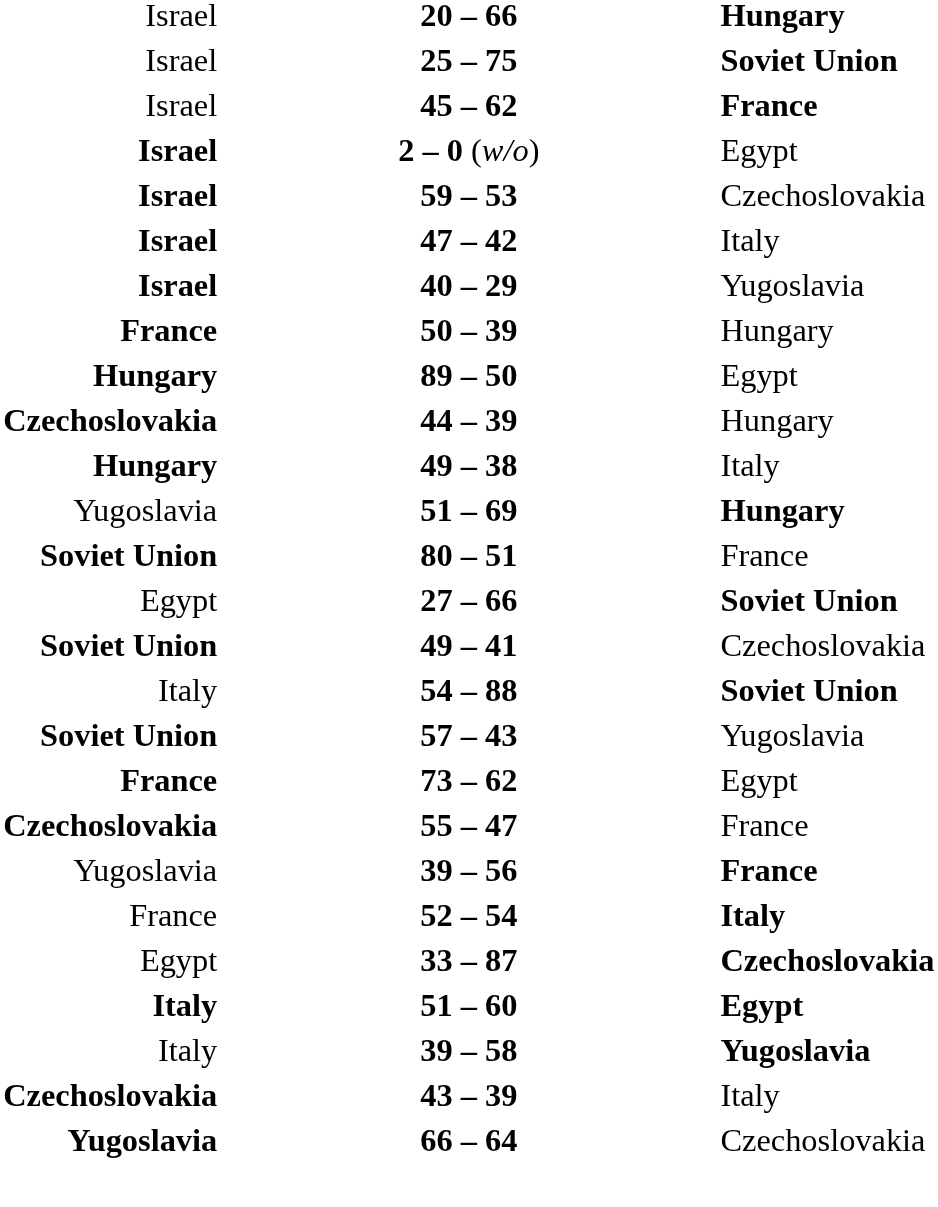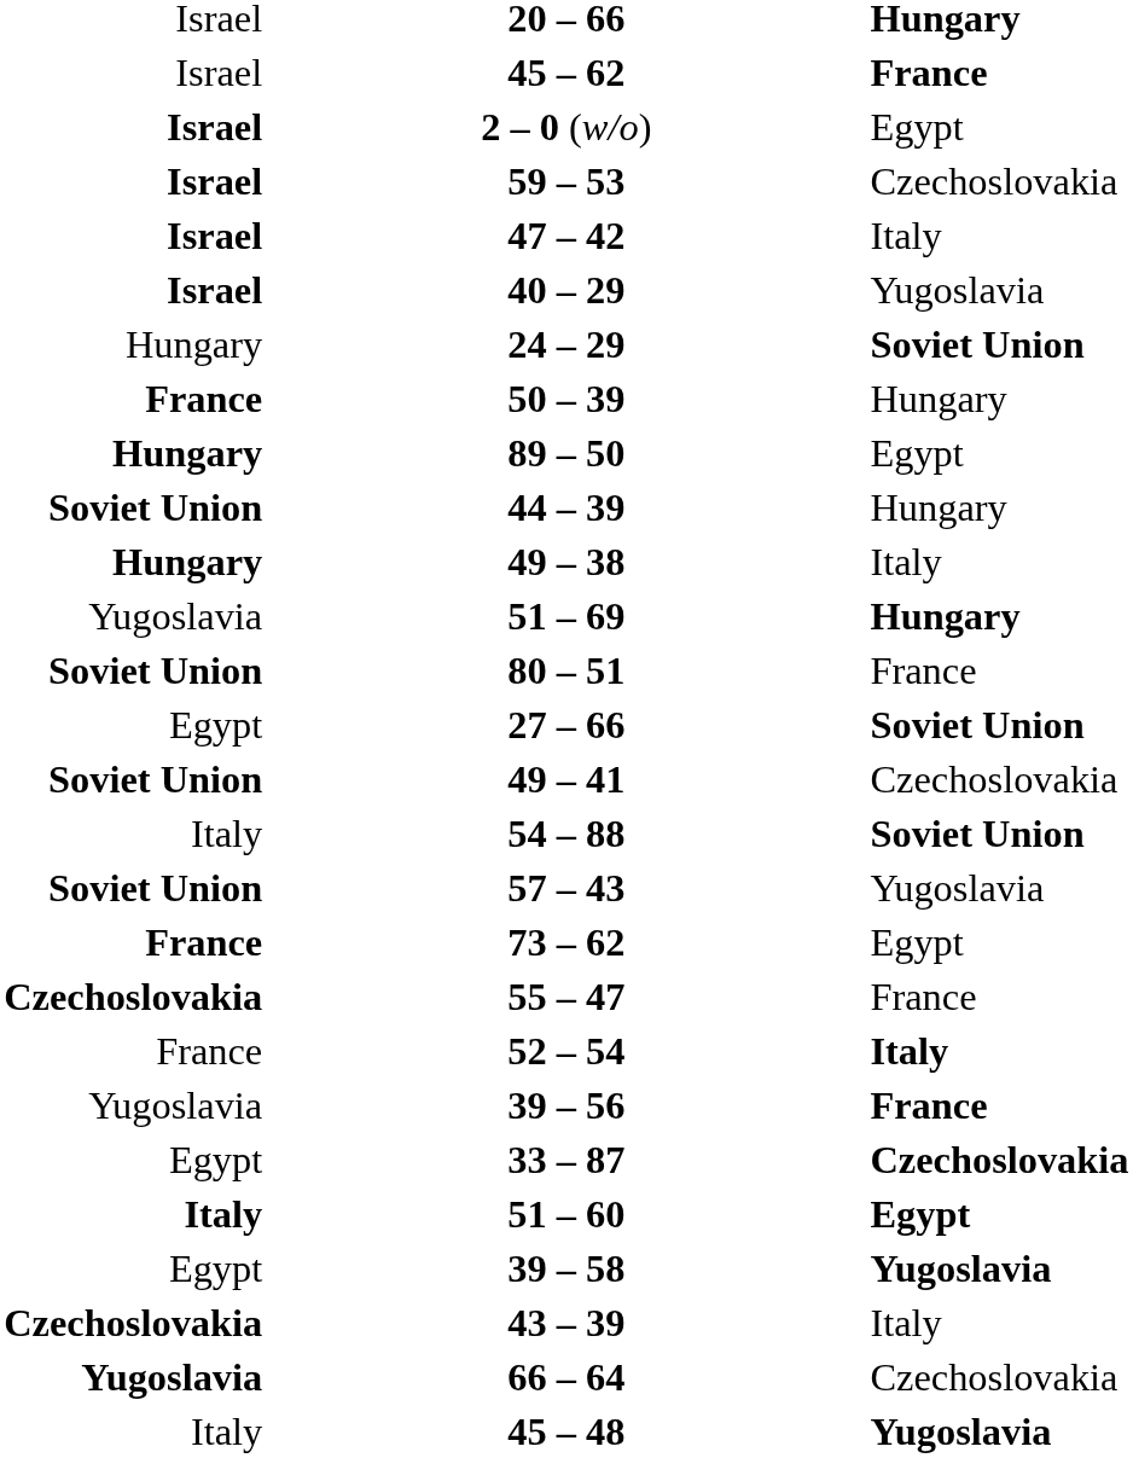- row: Israel | 25 – 75 | Soviet Union
+ row: Hungary | 24 – 29 | Soviet Union
44 – 39 | column 1: Czechoslovakia -> Soviet Union
rows swapped: 52 – 54 <-> 39 – 56
39 – 58 | column 1: Italy -> Egypt
+ row: Italy | 45 – 48 | Yugoslavia
